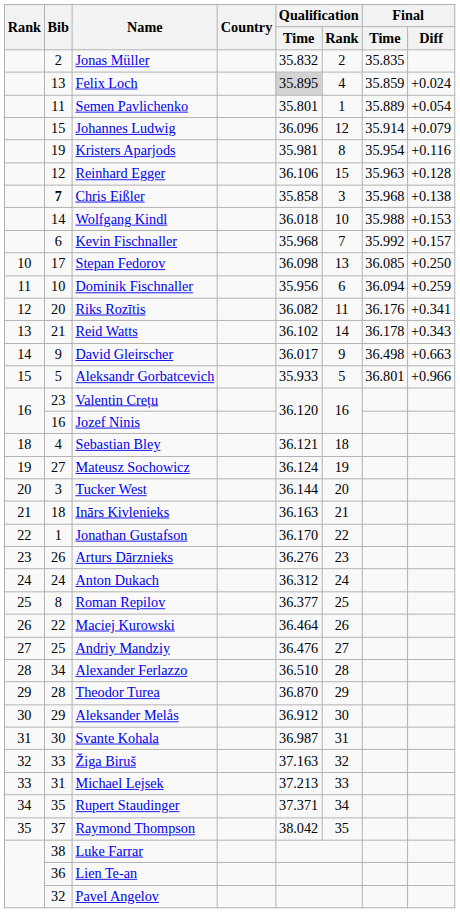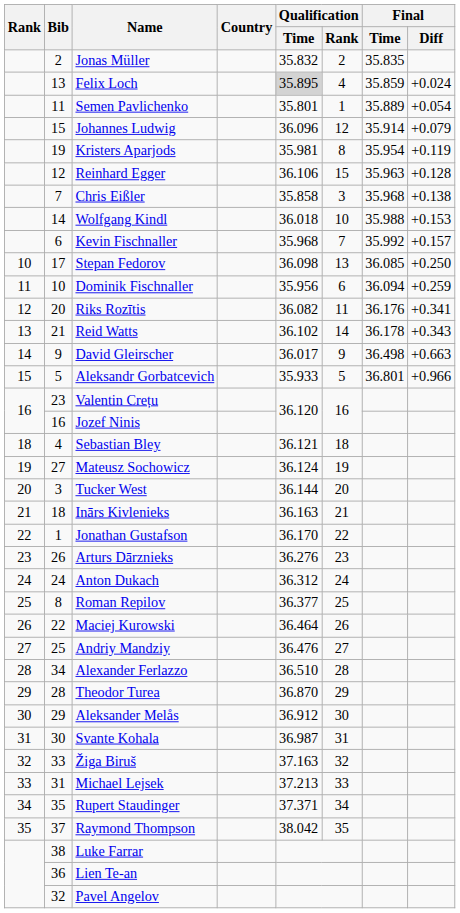Kristers Aparjods | Final / Diff: +0.116 -> +0.119
Chris Eißler | Bib: bold -> normal
